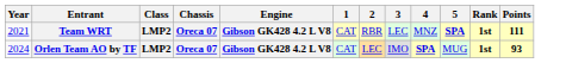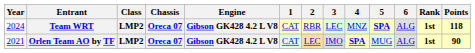+ column: 6 | ALG | ALG
Team WRT | Year: 2021 -> 2024
Team WRT | Points: 111 -> 118
Orlen Team AO by TF | Year: 2024 -> 2021
Orlen Team AO by TF | Points: 93 -> 90
